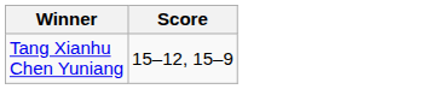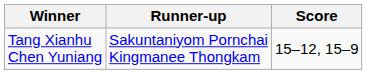+ column: Runner-up | Sakuntaniyom Pornchai Kingmanee Thongkam
